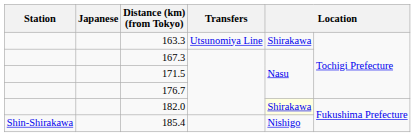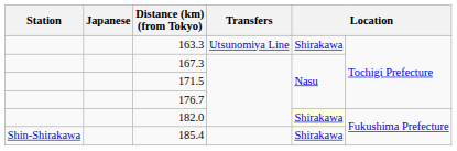185.4 | column 5: Nishigo -> Shirakawa
